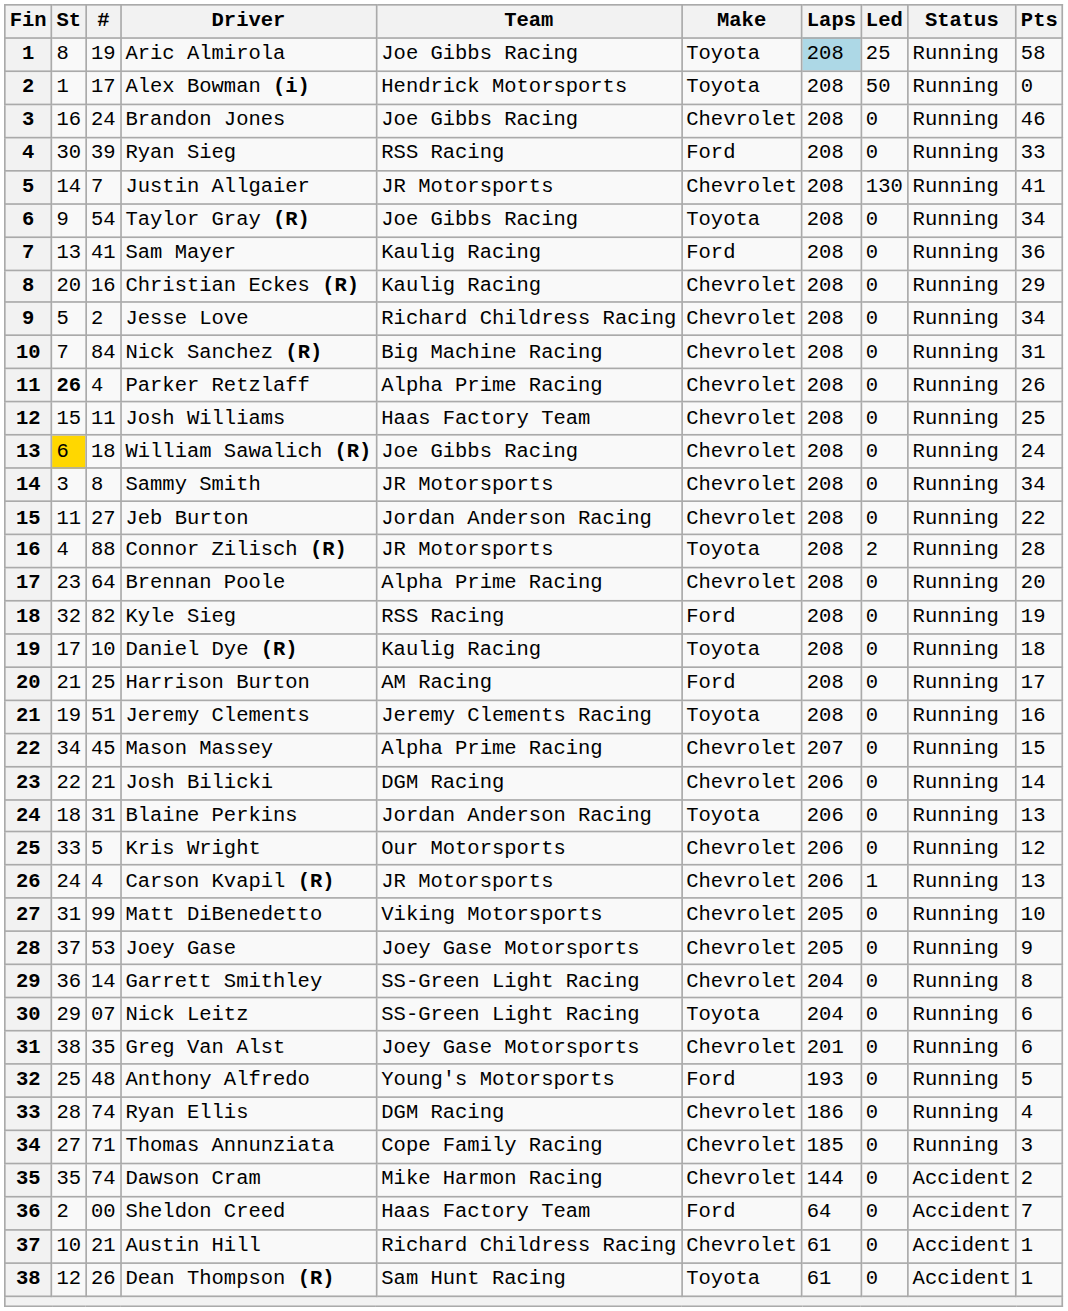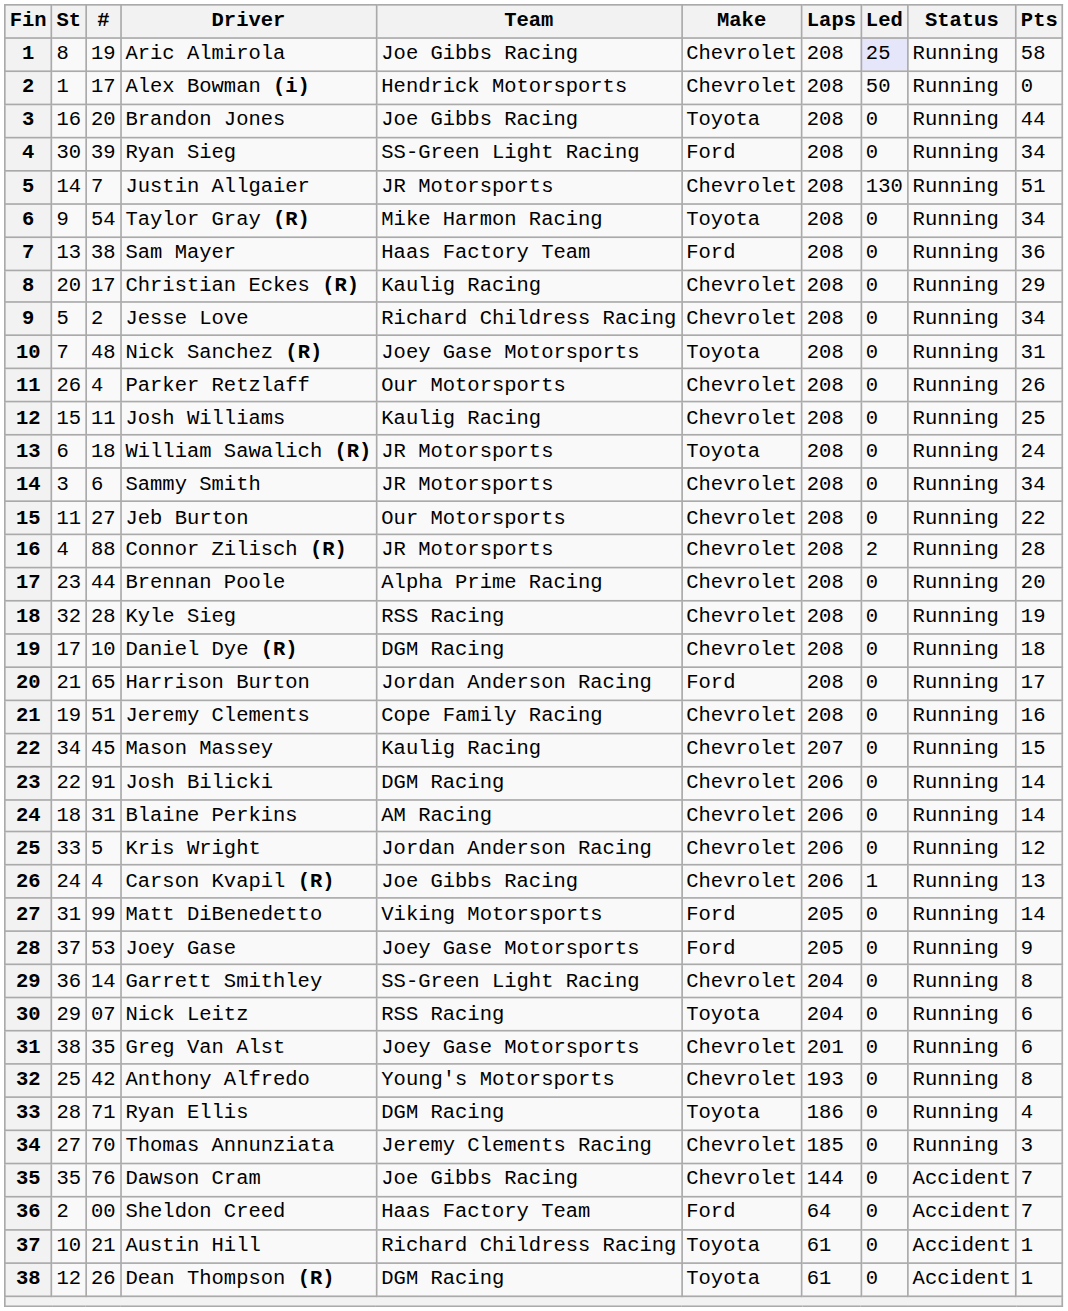Aric Almirola | Make: Toyota -> Chevrolet
Aric Almirola | Laps: lightblue background -> no background
Aric Almirola | Led: no background -> lavender background
Alex Bowman (i) | Make: Toyota -> Chevrolet
Brandon Jones | #: 24 -> 20
Brandon Jones | Make: Chevrolet -> Toyota
Brandon Jones | Pts: 46 -> 44
Ryan Sieg | Team: RSS Racing -> SS-Green Light Racing
Ryan Sieg | Pts: 33 -> 34
Justin Allgaier | Pts: 41 -> 51
Taylor Gray (R) | Team: Joe Gibbs Racing -> Mike Harmon Racing
Sam Mayer | #: 41 -> 38
Sam Mayer | Team: Kaulig Racing -> Haas Factory Team
Christian Eckes (R) | #: 16 -> 17
Nick Sanchez (R) | #: 84 -> 48
Nick Sanchez (R) | Team: Big Machine Racing -> Joey Gase Motorsports
Nick Sanchez (R) | Make: Chevrolet -> Toyota
Parker Retzlaff | St: bold -> normal
Parker Retzlaff | Team: Alpha Prime Racing -> Our Motorsports
Josh Williams | Team: Haas Factory Team -> Kaulig Racing
William Sawalich (R) | St: gold background -> no background
William Sawalich (R) | Team: Joe Gibbs Racing -> JR Motorsports
William Sawalich (R) | Make: Chevrolet -> Toyota
Sammy Smith | #: 8 -> 6
Jeb Burton | Team: Jordan Anderson Racing -> Our Motorsports
Connor Zilisch (R) | Make: Toyota -> Chevrolet
Brennan Poole | #: 64 -> 44
Kyle Sieg | #: 82 -> 28
Kyle Sieg | Make: Ford -> Chevrolet
Daniel Dye (R) | Team: Kaulig Racing -> DGM Racing
Daniel Dye (R) | Make: Toyota -> Chevrolet
Harrison Burton | #: 25 -> 65
Harrison Burton | Team: AM Racing -> Jordan Anderson Racing
Jeremy Clements | Team: Jeremy Clements Racing -> Cope Family Racing
Jeremy Clements | Make: Toyota -> Chevrolet
Mason Massey | Team: Alpha Prime Racing -> Kaulig Racing
Josh Bilicki | #: 21 -> 91
Blaine Perkins | Team: Jordan Anderson Racing -> AM Racing
Blaine Perkins | Make: Toyota -> Chevrolet
Blaine Perkins | Pts: 13 -> 14
Kris Wright | Team: Our Motorsports -> Jordan Anderson Racing
Carson Kvapil (R) | Team: JR Motorsports -> Joe Gibbs Racing
Matt DiBenedetto | Make: Chevrolet -> Ford
Matt DiBenedetto | Pts: 10 -> 14
Joey Gase | Make: Chevrolet -> Ford
Nick Leitz | Team: SS-Green Light Racing -> RSS Racing
Anthony Alfredo | #: 48 -> 42
Anthony Alfredo | Make: Ford -> Chevrolet
Anthony Alfredo | Pts: 5 -> 8
Ryan Ellis | #: 74 -> 71
Ryan Ellis | Make: Chevrolet -> Toyota
Thomas Annunziata | #: 71 -> 70
Thomas Annunziata | Team: Cope Family Racing -> Jeremy Clements Racing
Dawson Cram | #: 74 -> 76
Dawson Cram | Team: Mike Harmon Racing -> Joe Gibbs Racing
Dawson Cram | Pts: 2 -> 7
Austin Hill | Make: Chevrolet -> Toyota
Dean Thompson (R) | Team: Sam Hunt Racing -> DGM Racing
